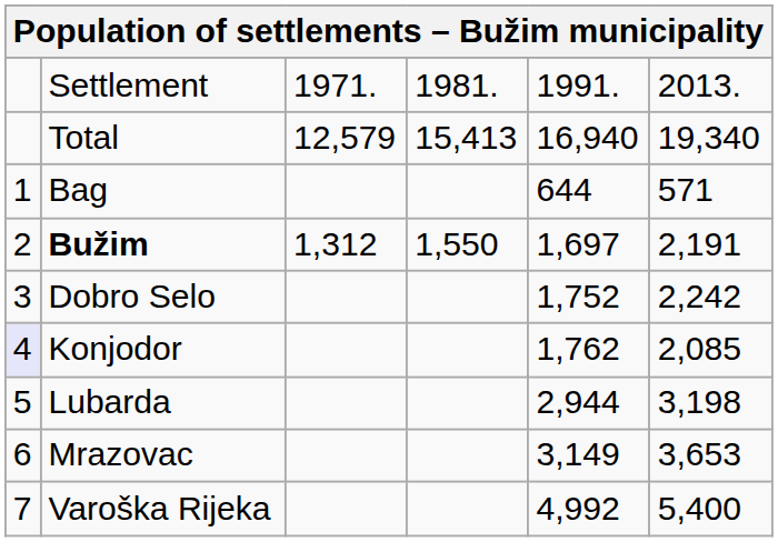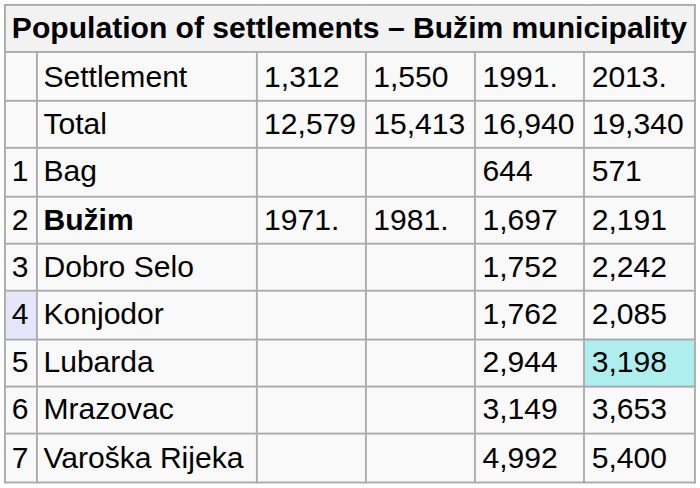Settlement | column 3: 1971. -> 1,312
Settlement | column 4: 1981. -> 1,550
Bužim | column 3: 1,312 -> 1971.
Bužim | column 4: 1,550 -> 1981.
Lubarda | column 6: no background -> paleturquoise background
